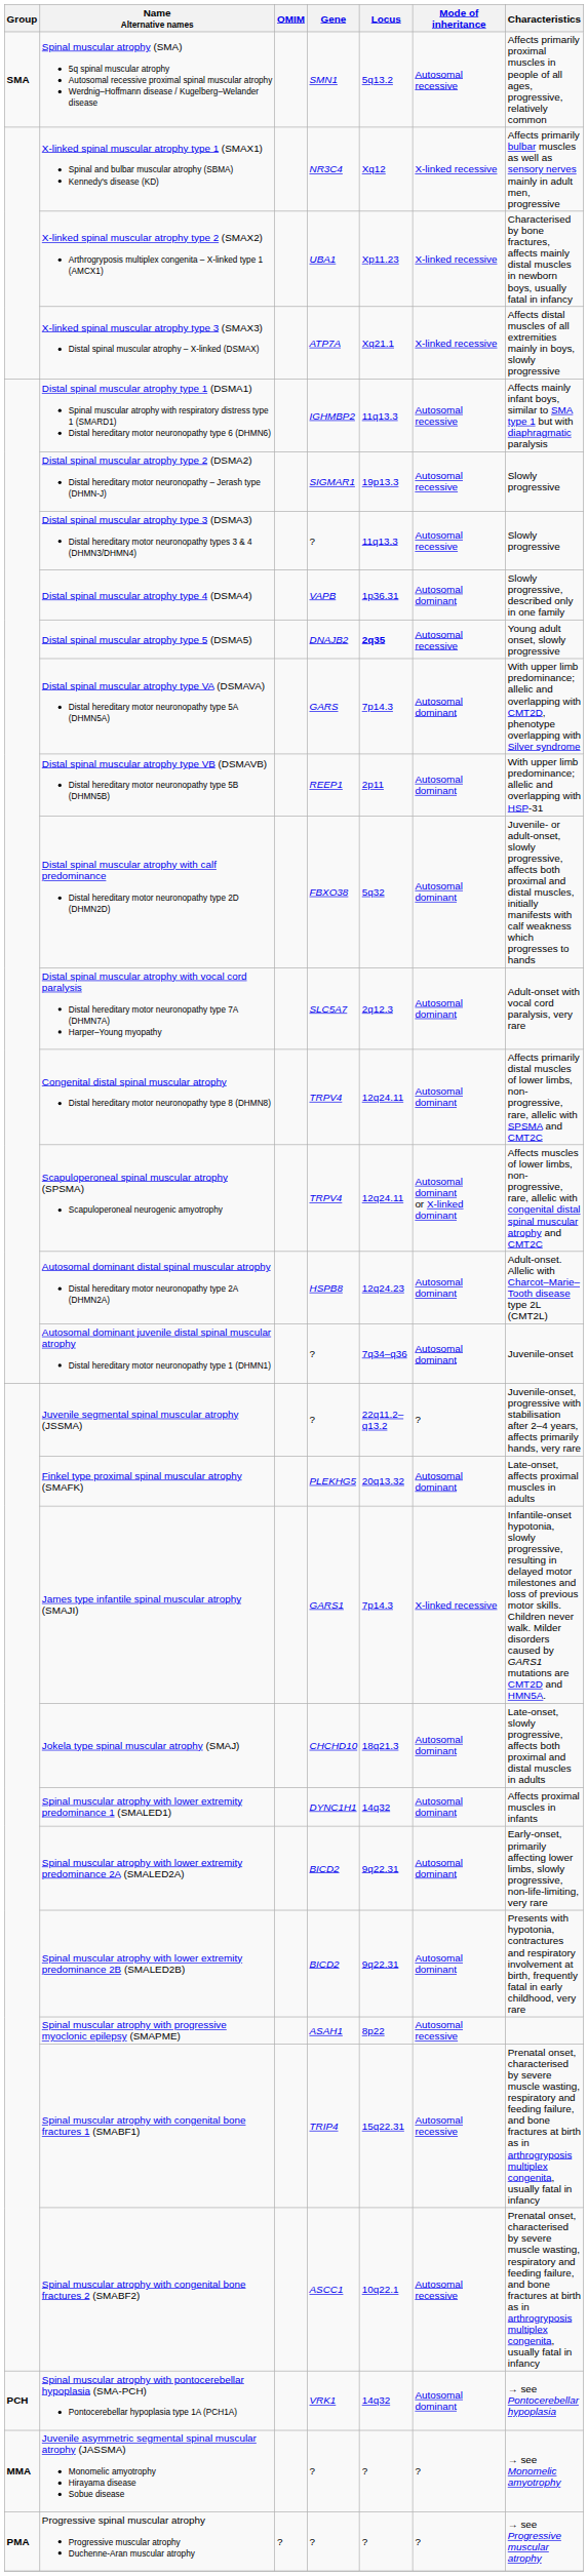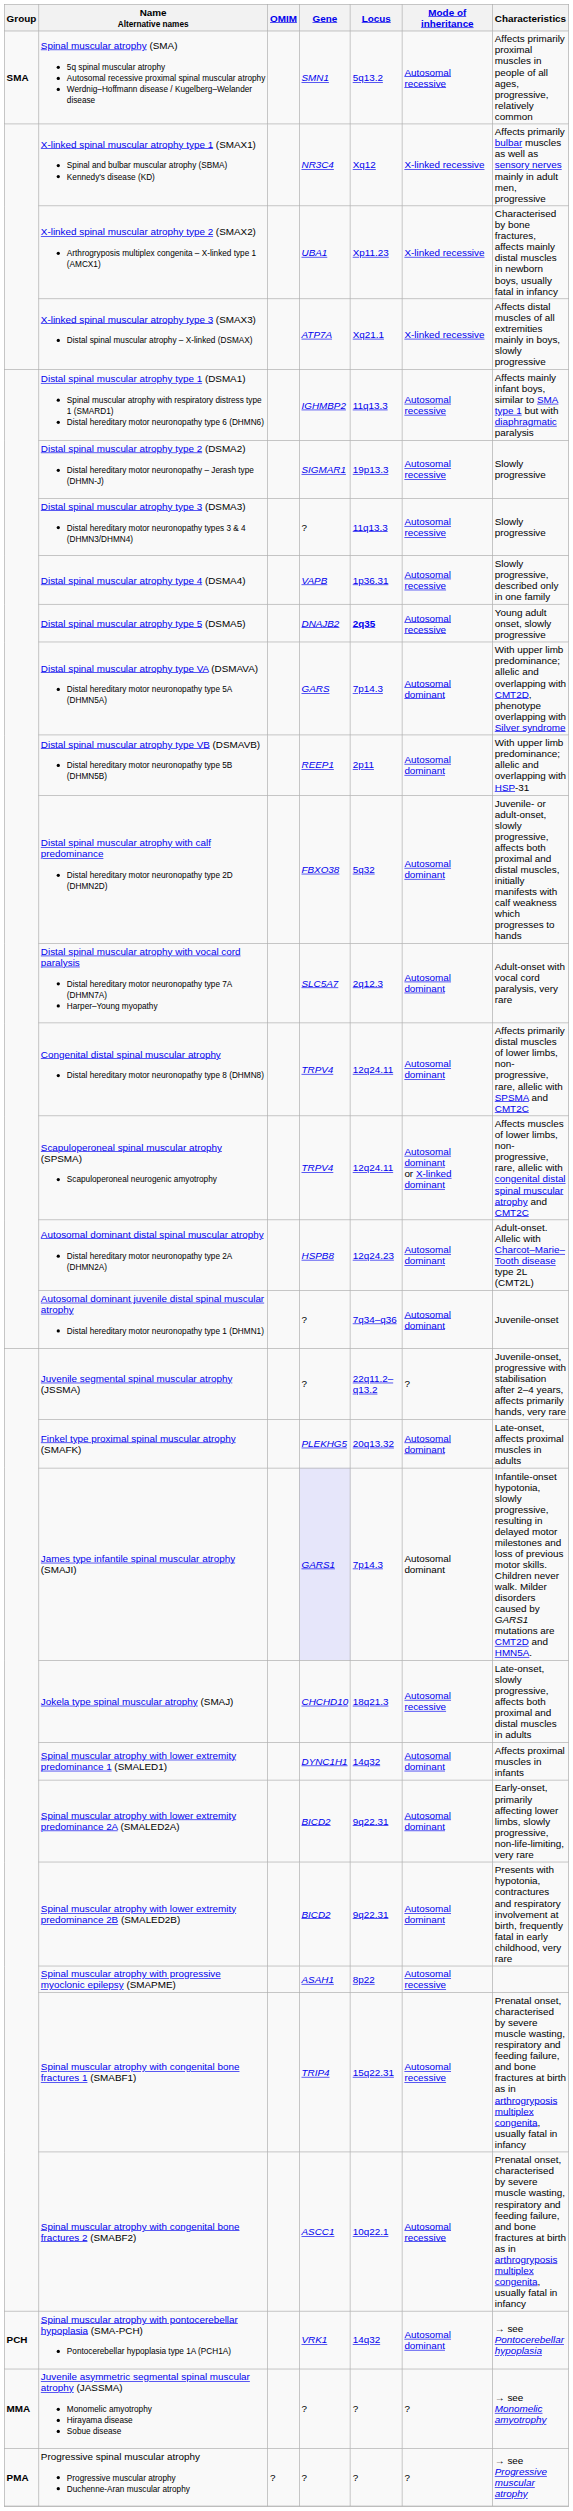Distal spinal muscular atrophy type 4 (DSMA4) | Mode of inheritance: Autosomal dominant -> Autosomal recessive
James type infantile spinal muscular atrophy (SMAJI) | Gene: no background -> lavender background
James type infantile spinal muscular atrophy (SMAJI) | Mode of inheritance: X-linked recessive -> Autosomal dominant
Jokela type spinal muscular atrophy (SMAJ) | Mode of inheritance: Autosomal dominant -> Autosomal recessive
